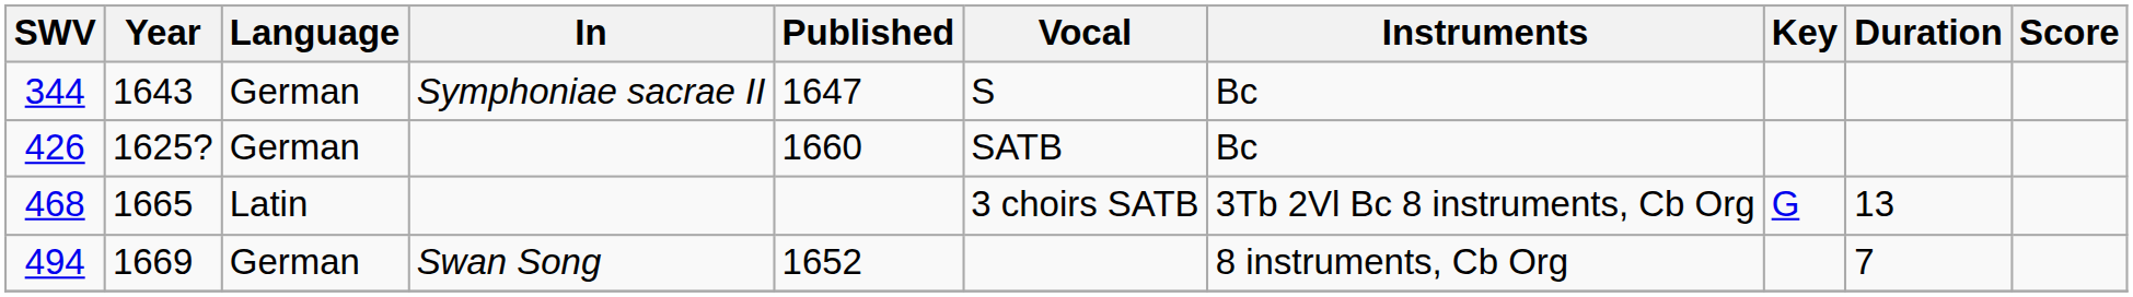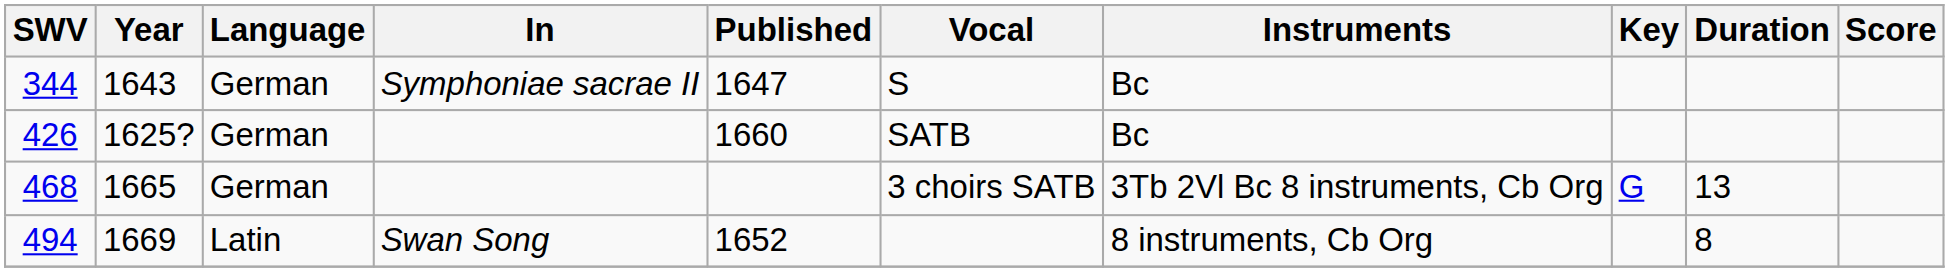468 | Language: Latin -> German
494 | Language: German -> Latin
494 | Duration: 7 -> 8
